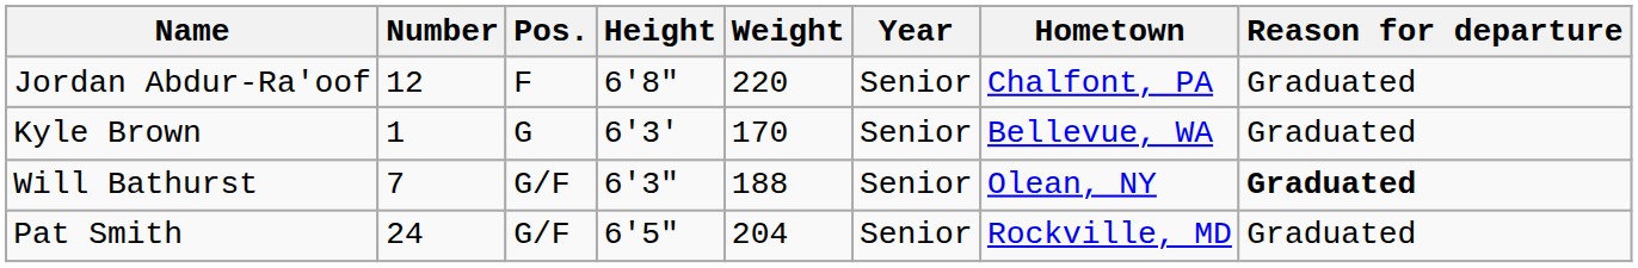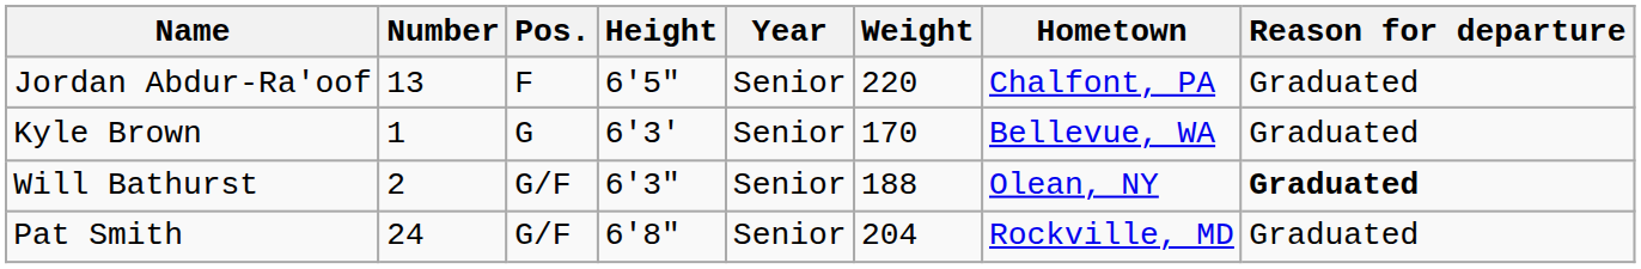columns swapped: Weight <-> Year
Jordan Abdur-Ra'oof | Number: 12 -> 13
Jordan Abdur-Ra'oof | Height: 6'8" -> 6'5"
Will Bathurst | Number: 7 -> 2
Pat Smith | Height: 6'5" -> 6'8"
